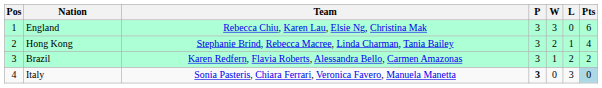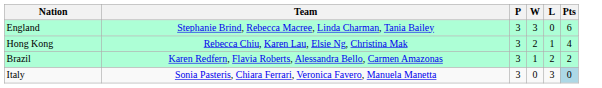- column: Pos | 1 | 2 | 3 | 4
England | Team: Rebecca Chiu, Karen Lau, Elsie Ng, Christina Mak -> Stephanie Brind, Rebecca Macree, Linda Charman, Tania Bailey
Hong Kong | Team: Stephanie Brind, Rebecca Macree, Linda Charman, Tania Bailey -> Rebecca Chiu, Karen Lau, Elsie Ng, Christina Mak
Italy | P: bold -> normal
